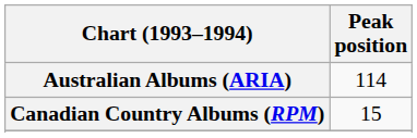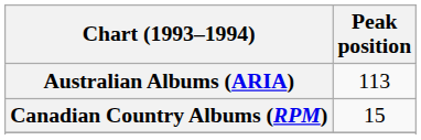Australian Albums (ARIA) | Peak position: 114 -> 113
